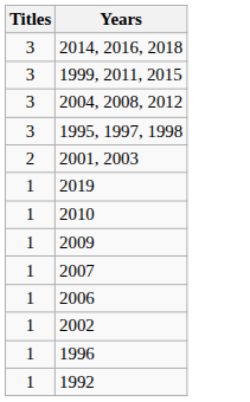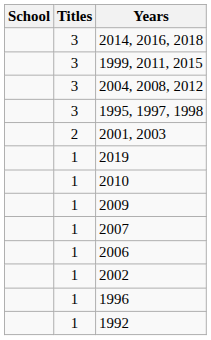+ column: School
